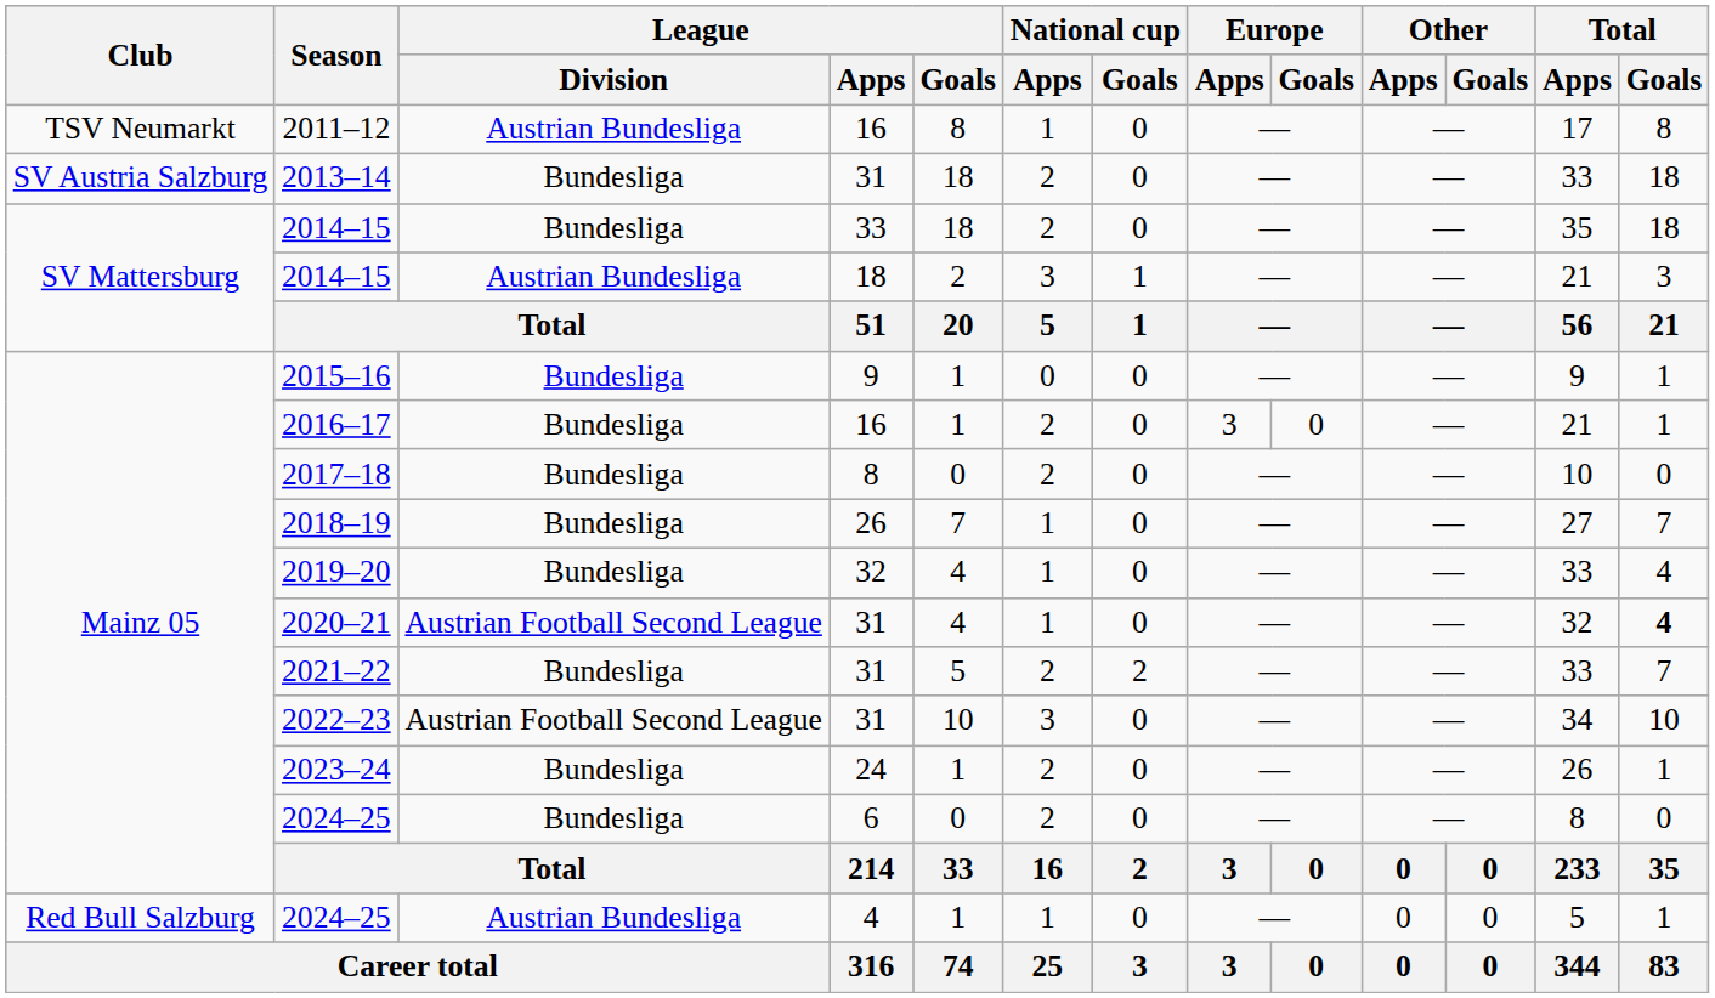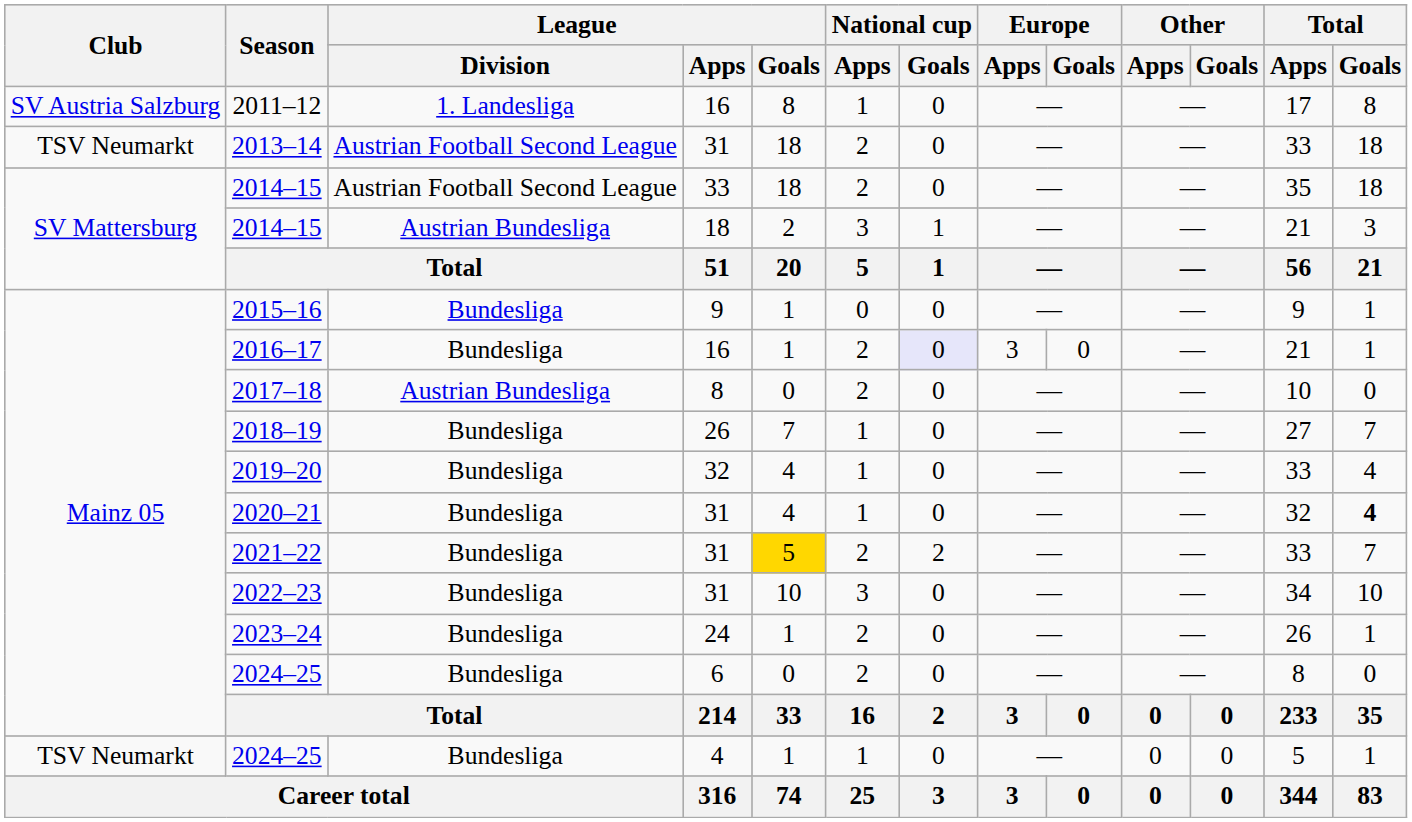2011–12 | Club: TSV Neumarkt -> SV Austria Salzburg
2011–12 | League / Division: Austrian Bundesliga -> 1. Landesliga
2013–14 | Club: SV Austria Salzburg -> TSV Neumarkt
2013–14 | League / Division: Bundesliga -> Austrian Football Second League
2014–15 / 33 | League / Division: Bundesliga -> Austrian Football Second League
2016–17 | National cup / Goals: no background -> lavender background
2017–18 | League / Division: Bundesliga -> Austrian Bundesliga
2020–21 | League / Division: Austrian Football Second League -> Bundesliga
2021–22 | League / Goals: no background -> gold background
2022–23 | League / Division: Austrian Football Second League -> Bundesliga
2024–25 / 4 | Club: Red Bull Salzburg -> TSV Neumarkt
2024–25 / 4 | League / Division: Austrian Bundesliga -> Bundesliga
